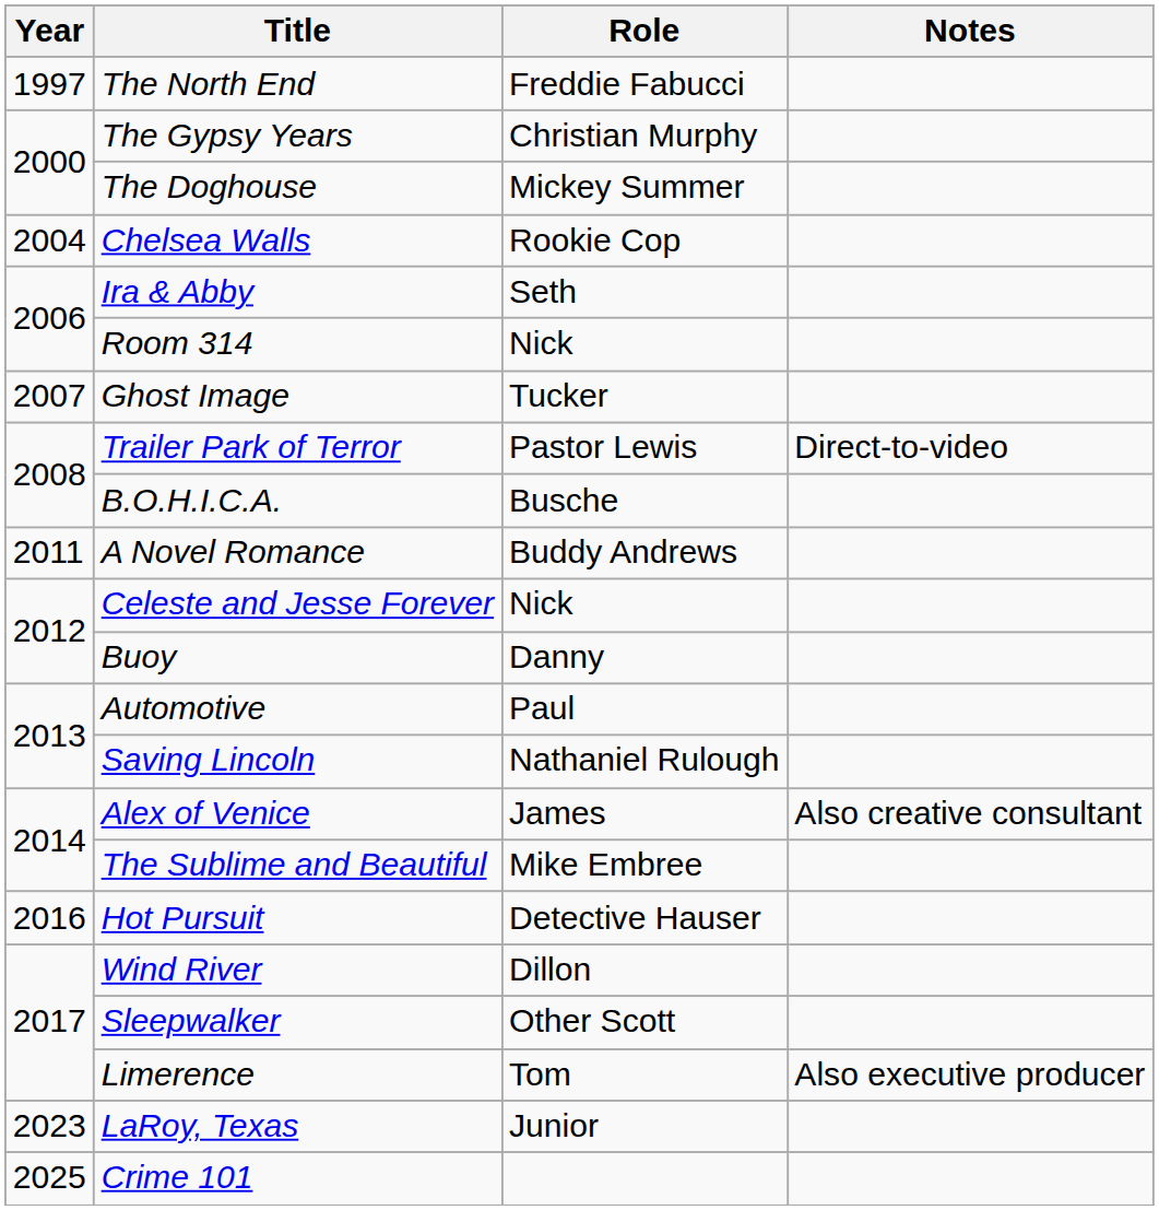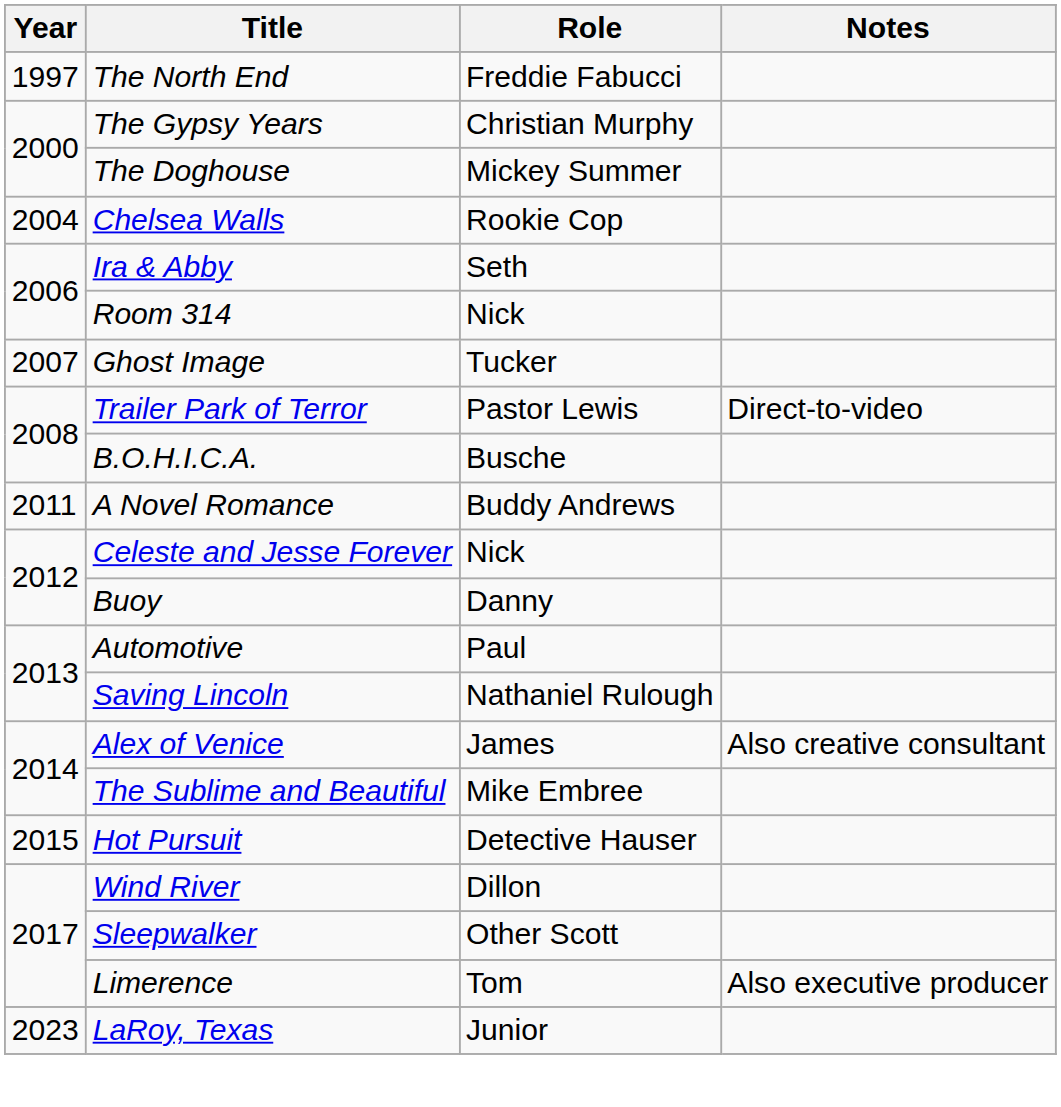Hot Pursuit | Year: 2016 -> 2015
- row: 2025 | Crime 101
